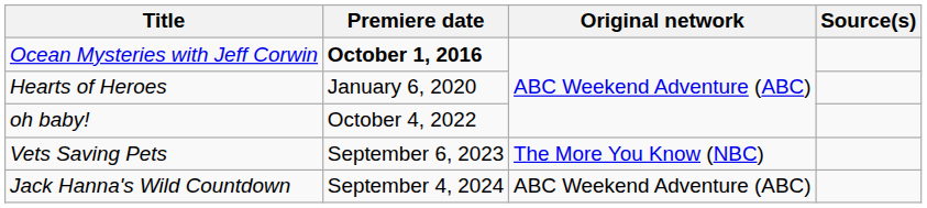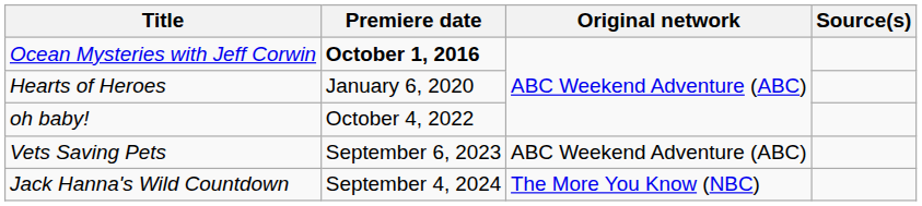Vets Saving Pets | Original network: The More You Know (NBC) -> ABC Weekend Adventure (ABC)
Jack Hanna's Wild Countdown | Original network: ABC Weekend Adventure (ABC) -> The More You Know (NBC)
